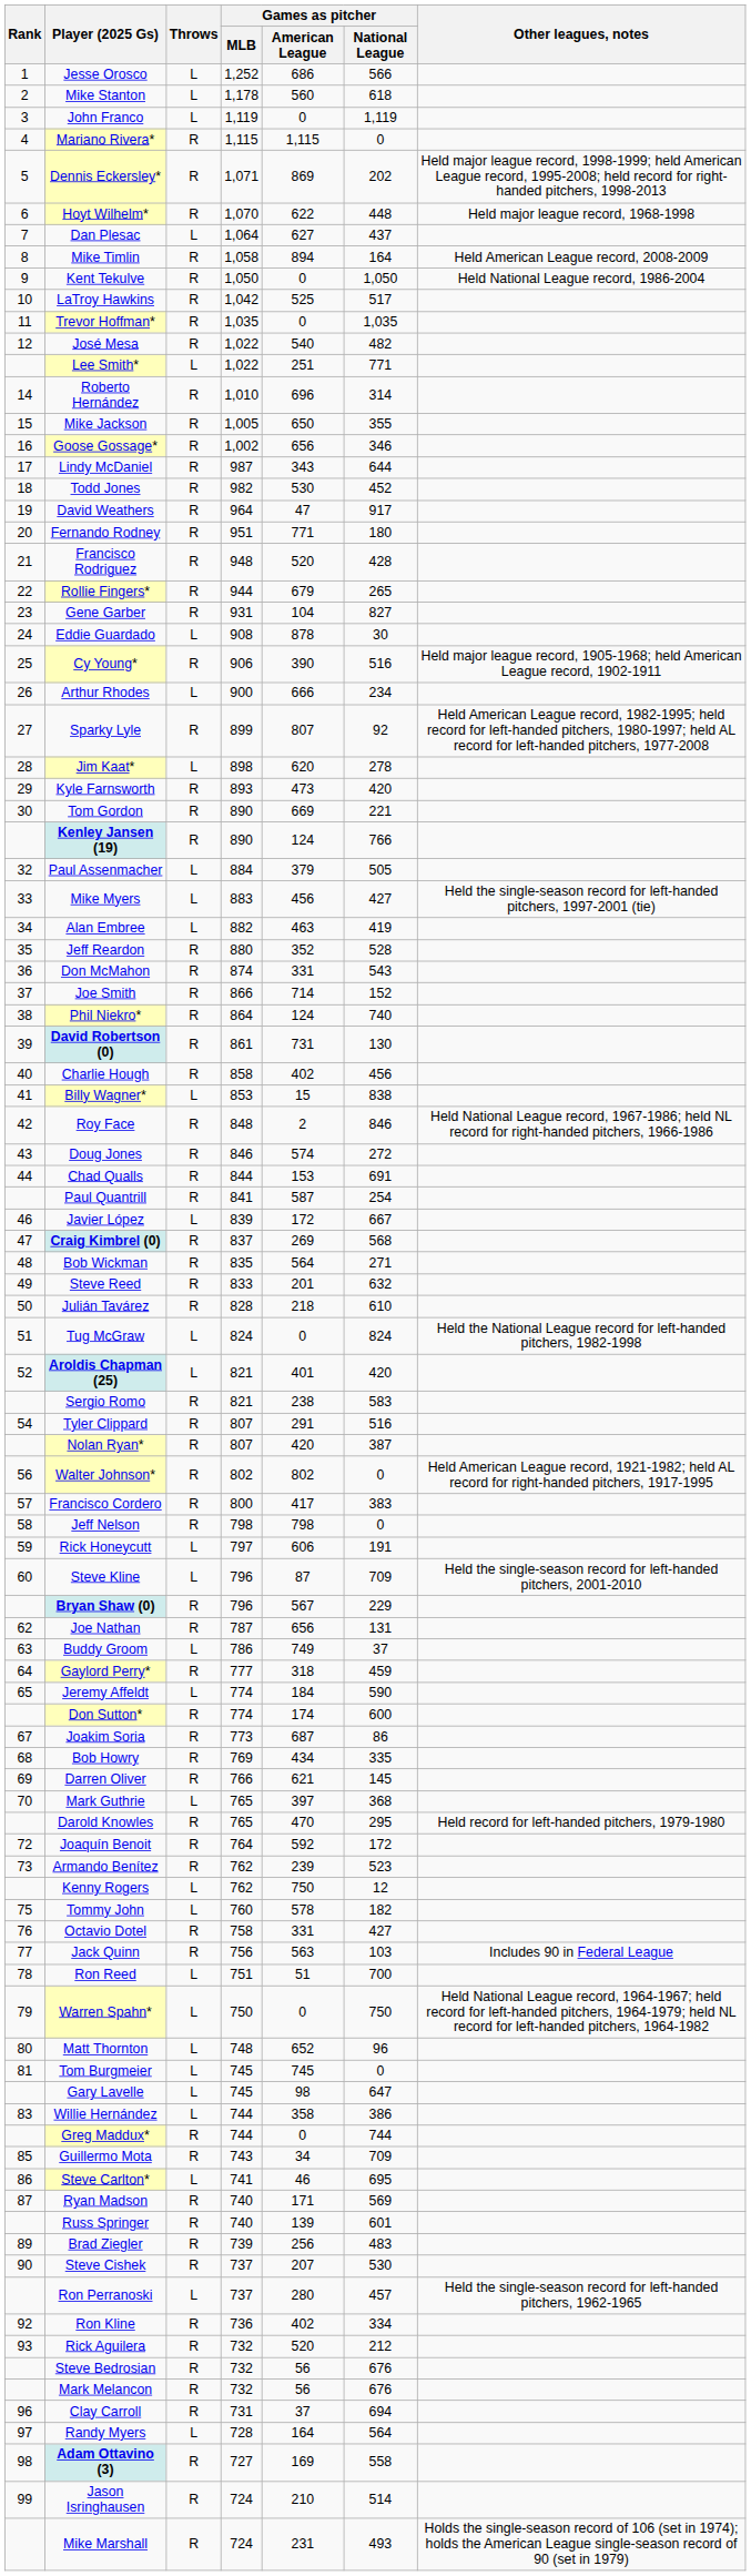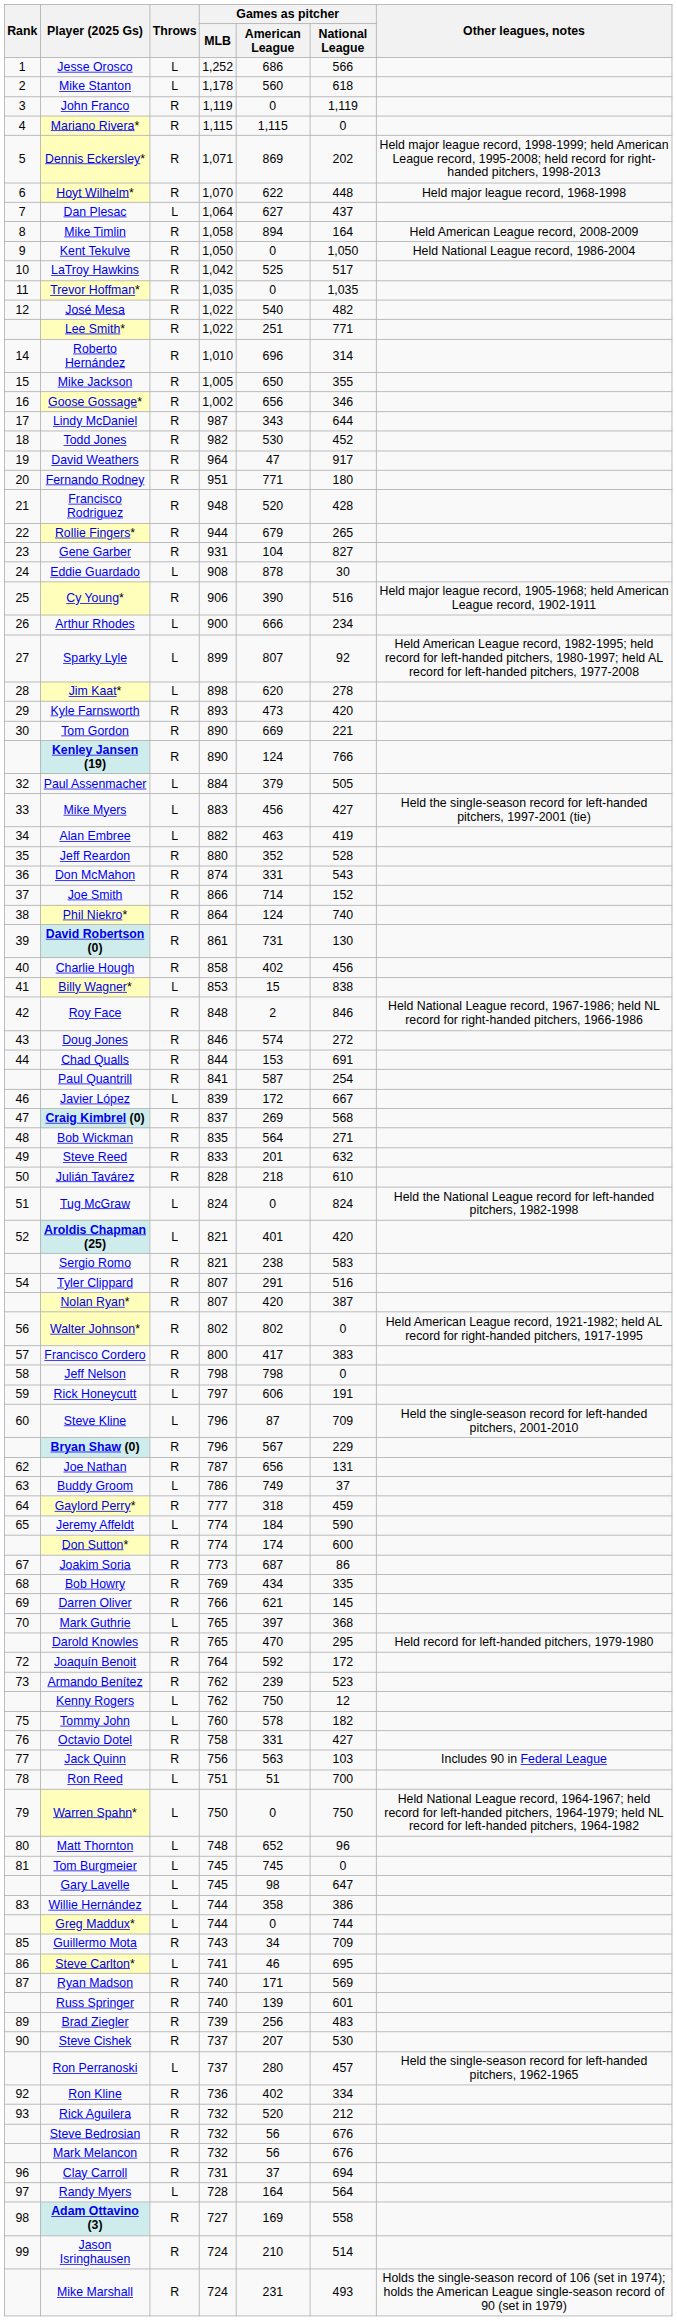John Franco | Throws: L -> R
Lee Smith* | Throws: L -> R
Sparky Lyle | Throws: R -> L
Greg Maddux* | Throws: R -> L
